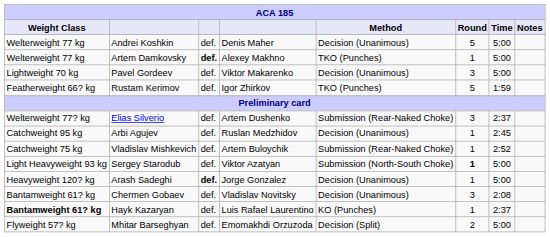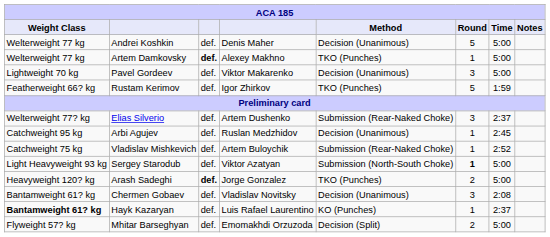Arash Sadeghi | Method: Decision (Unanimous) -> TKO (Punches)
Arash Sadeghi | Round: 1 -> 2
